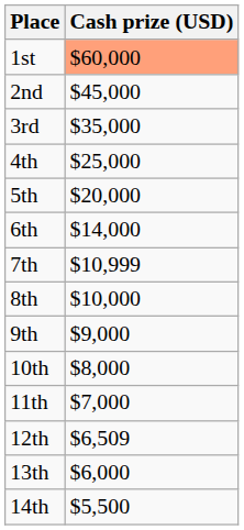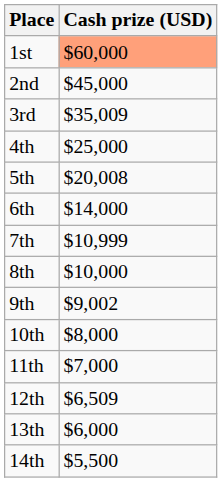3rd | Cash prize (USD): $35,000 -> $35,009
5th | Cash prize (USD): $20,000 -> $20,008
9th | Cash prize (USD): $9,000 -> $9,002
